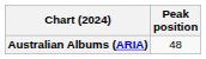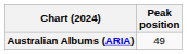Australian Albums (ARIA) | Peak position: 48 -> 49
